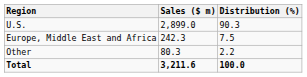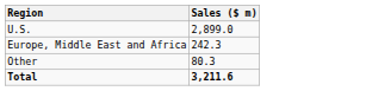- column: Distribution (%) | 90.3 | 7.5 | 2.2 | 100.0
